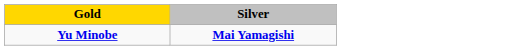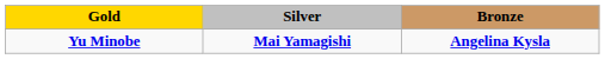+ column: Bronze | Angelina Kysla
